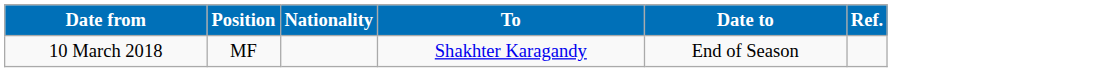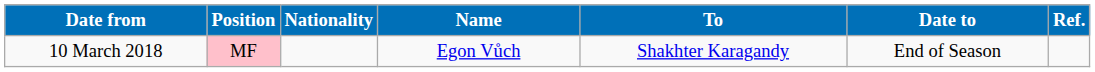+ column: Name | Egon Vůch
10 March 2018 | Position: no background -> pink background
